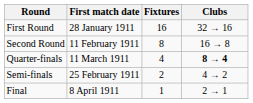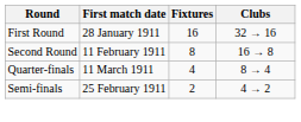Quarter-finals | Clubs: bold -> normal
- row: Final | 8 April 1911 | 1 | 2 → 1
